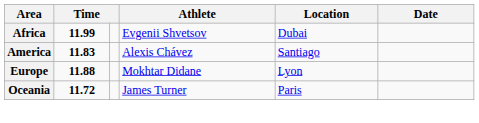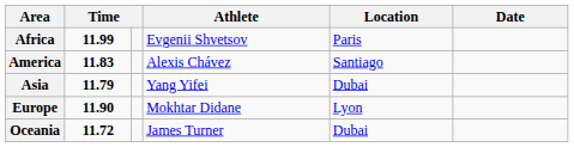Africa | Location: Dubai -> Paris
+ row: Asia | 11.79 | Yang Yifei | Dubai
Europe | column 2: 11.88 -> 11.90
Oceania | Location: Paris -> Dubai
